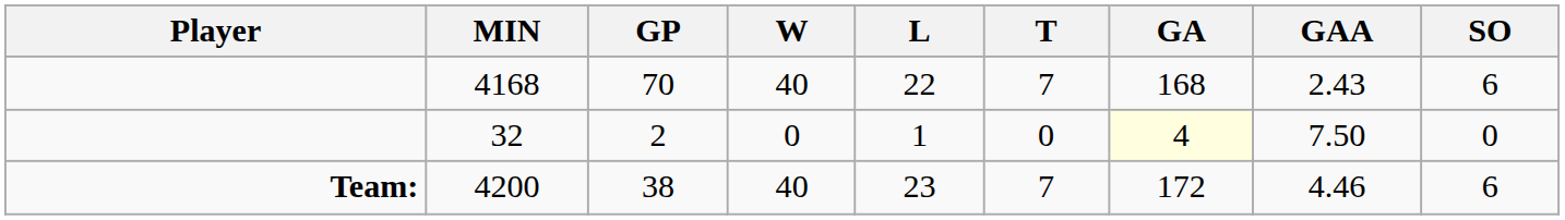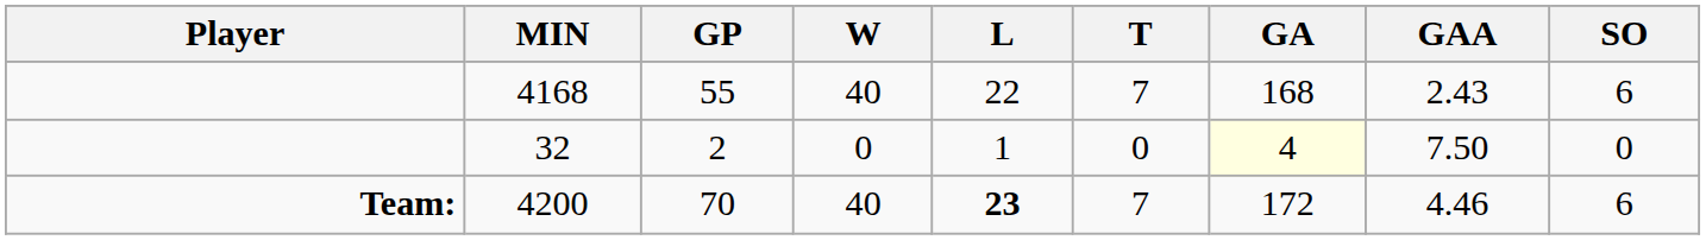4168 | GP: 70 -> 55
4200 | GP: 38 -> 70
4200 | L: normal -> bold
